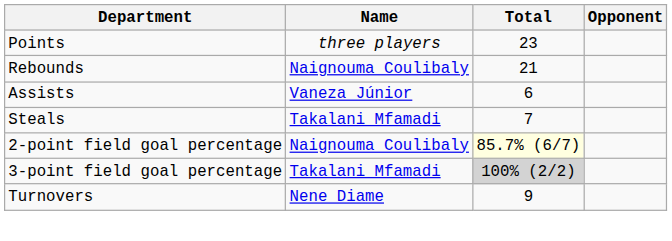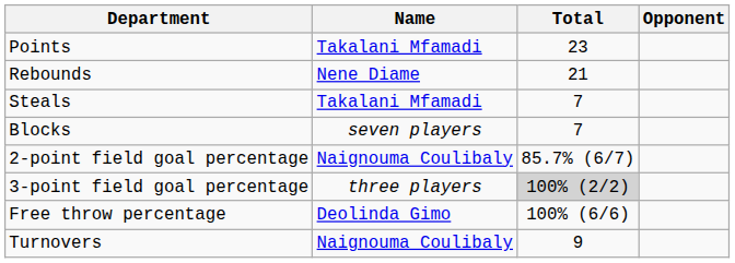Points | Name: three players -> Takalani Mfamadi
Rebounds | Name: Naignouma Coulibaly -> Nene Diame
- row: Assists | Vaneza Júnior | 6
+ row: Blocks | seven players | 7
2-point field goal percentage | Total: lightyellow background -> no background
3-point field goal percentage | Name: Takalani Mfamadi -> three players
+ row: Free throw percentage | Deolinda Gimo | 100% (6/6)
Turnovers | Name: Nene Diame -> Naignouma Coulibaly
